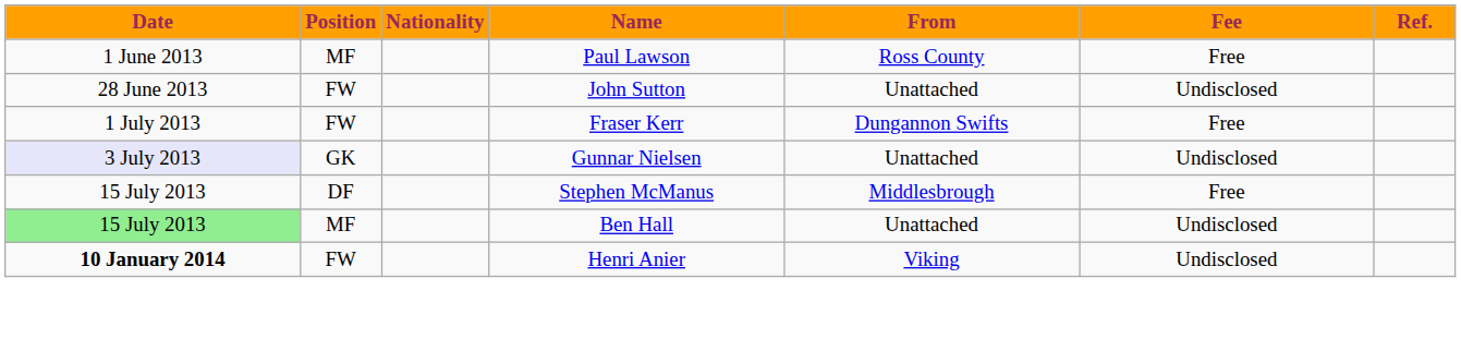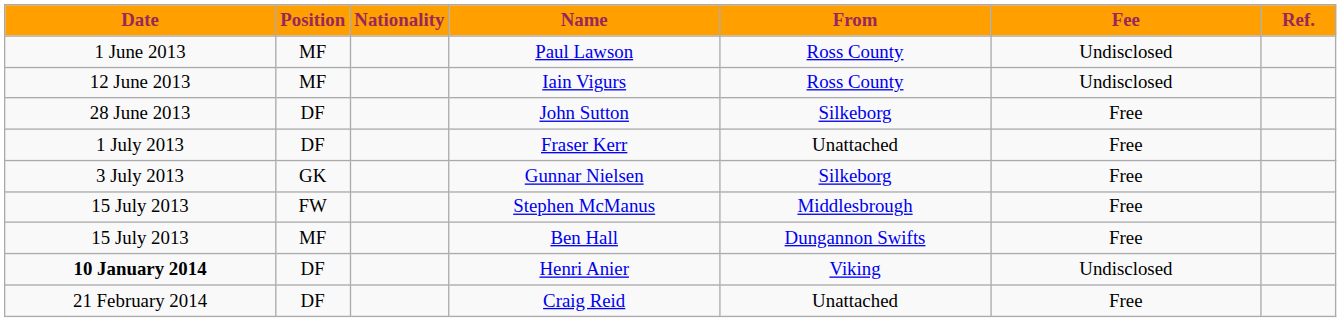Paul Lawson | Fee: Free -> Undisclosed
+ row: 12 June 2013 | MF | Iain Vigurs | Ross County | Undisclosed
John Sutton | Position: FW -> DF
John Sutton | From: Unattached -> Silkeborg
John Sutton | Fee: Undisclosed -> Free
Fraser Kerr | Position: FW -> DF
Fraser Kerr | From: Dungannon Swifts -> Unattached
Gunnar Nielsen | Date: lavender background -> no background
Gunnar Nielsen | From: Unattached -> Silkeborg
Gunnar Nielsen | Fee: Undisclosed -> Free
Stephen McManus | Position: DF -> FW
Ben Hall | Date: lightgreen background -> no background
Ben Hall | From: Unattached -> Dungannon Swifts
Ben Hall | Fee: Undisclosed -> Free
Henri Anier | Position: FW -> DF
+ row: 21 February 2014 | DF | Craig Reid | Unattached | Free
